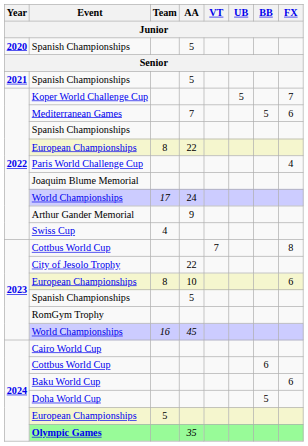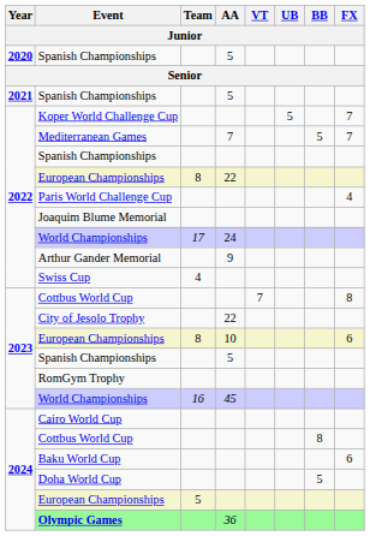Mediterranean Games | FX: 6 -> 7
2024 / Cottbus World Cup | BB: 6 -> 8
Olympic Games | AA: 35 -> 36
